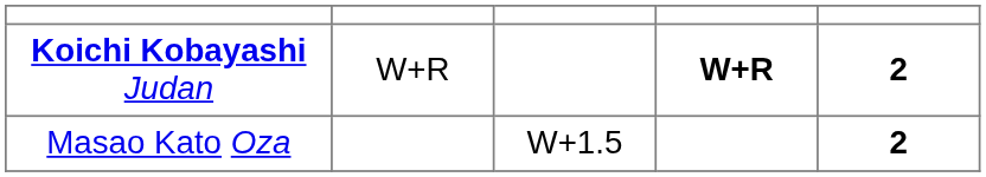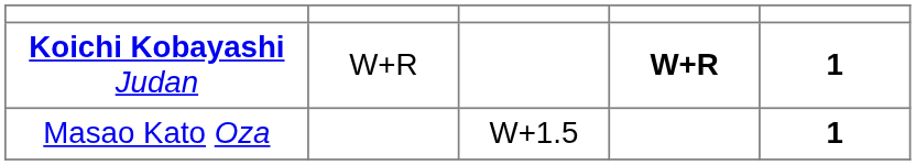Koichi Kobayashi Judan | column 5: 2 -> 1
Masao Kato Oza | column 5: 2 -> 1
